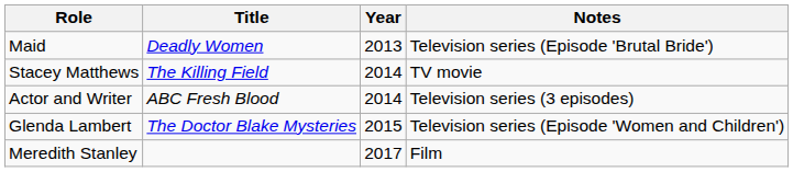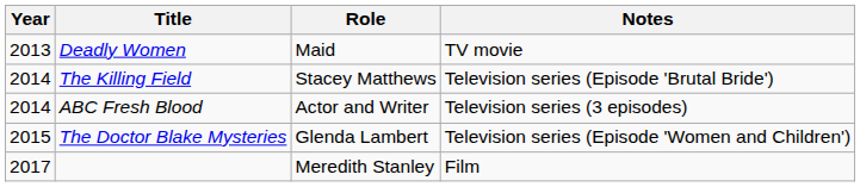columns swapped: Year <-> Role
Deadly Women | Notes: Television series (Episode 'Brutal Bride') -> TV movie
The Killing Field | Notes: TV movie -> Television series (Episode 'Brutal Bride')
